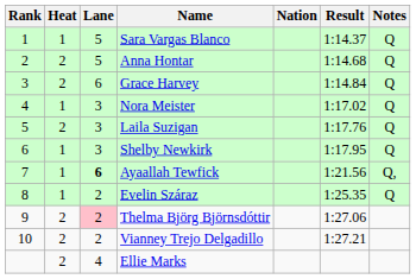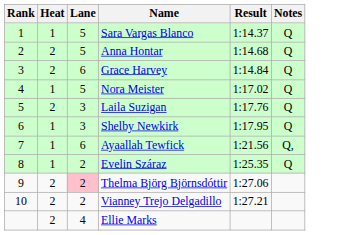- column: Nation
Nora Meister | Lane: 3 -> 5
Ayaallah Tewfick | Lane: bold -> normal
